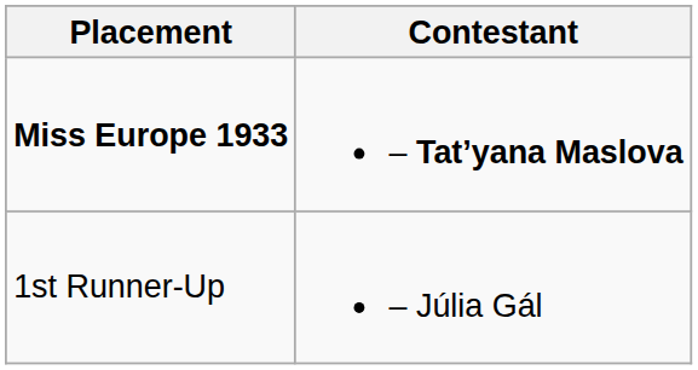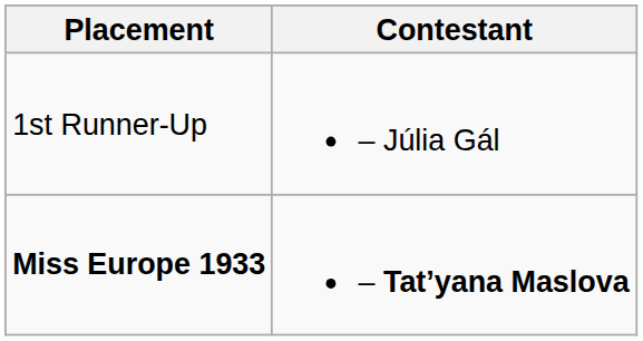rows swapped: Miss Europe 1933 <-> 1st Runner-Up
